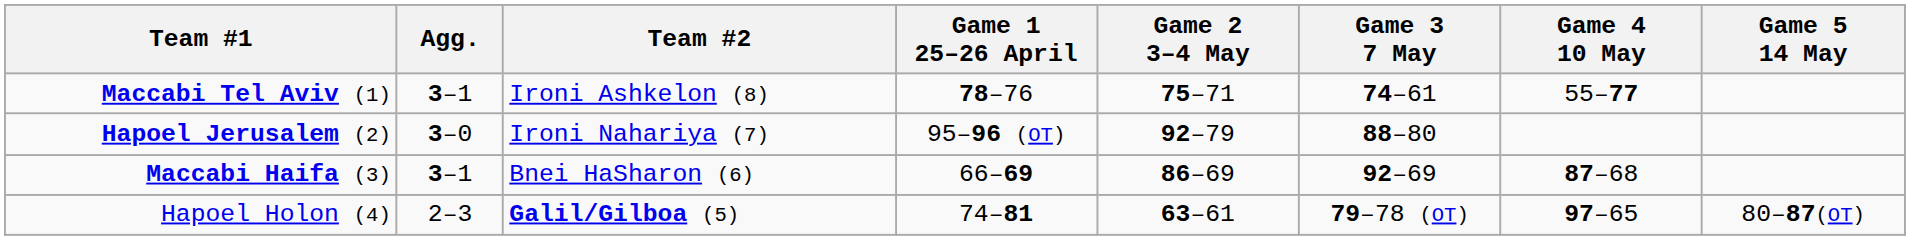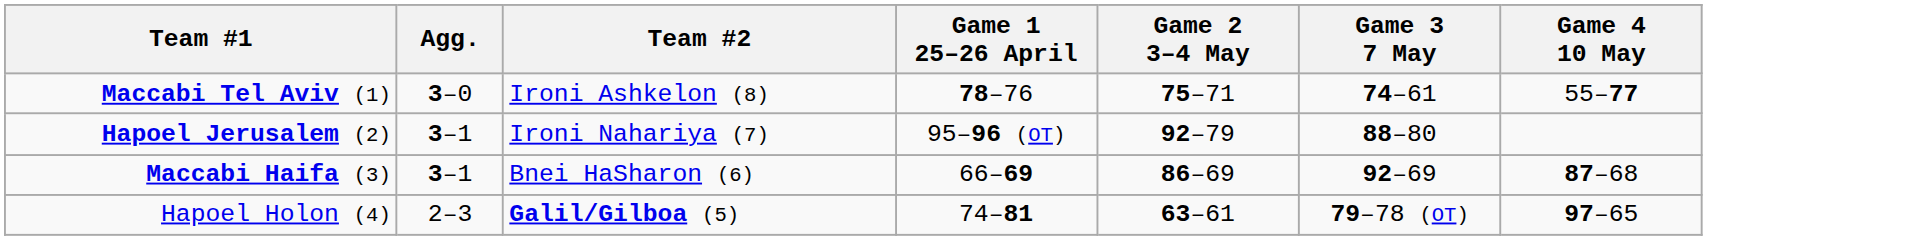- column: Game 5 14 May | 80–87(OT)
Maccabi Tel Aviv (1) | Agg.: 3–1 -> 3–0
Hapoel Jerusalem (2) | Agg.: 3–0 -> 3–1
